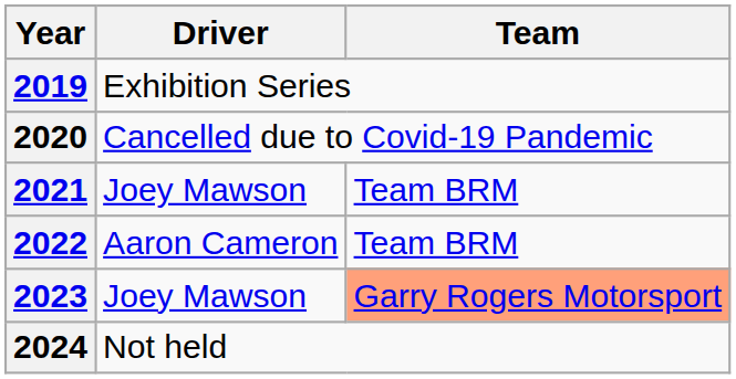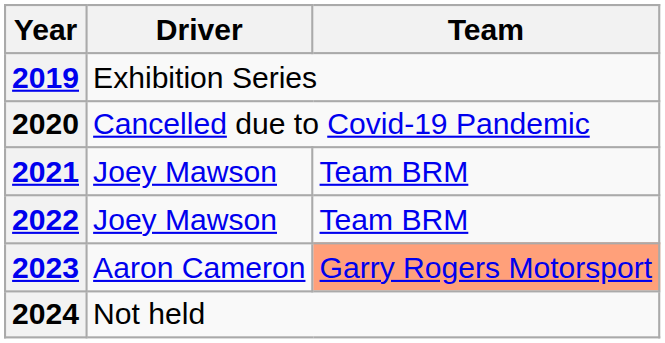2022 | Driver: Aaron Cameron -> Joey Mawson
2023 | Driver: Joey Mawson -> Aaron Cameron
